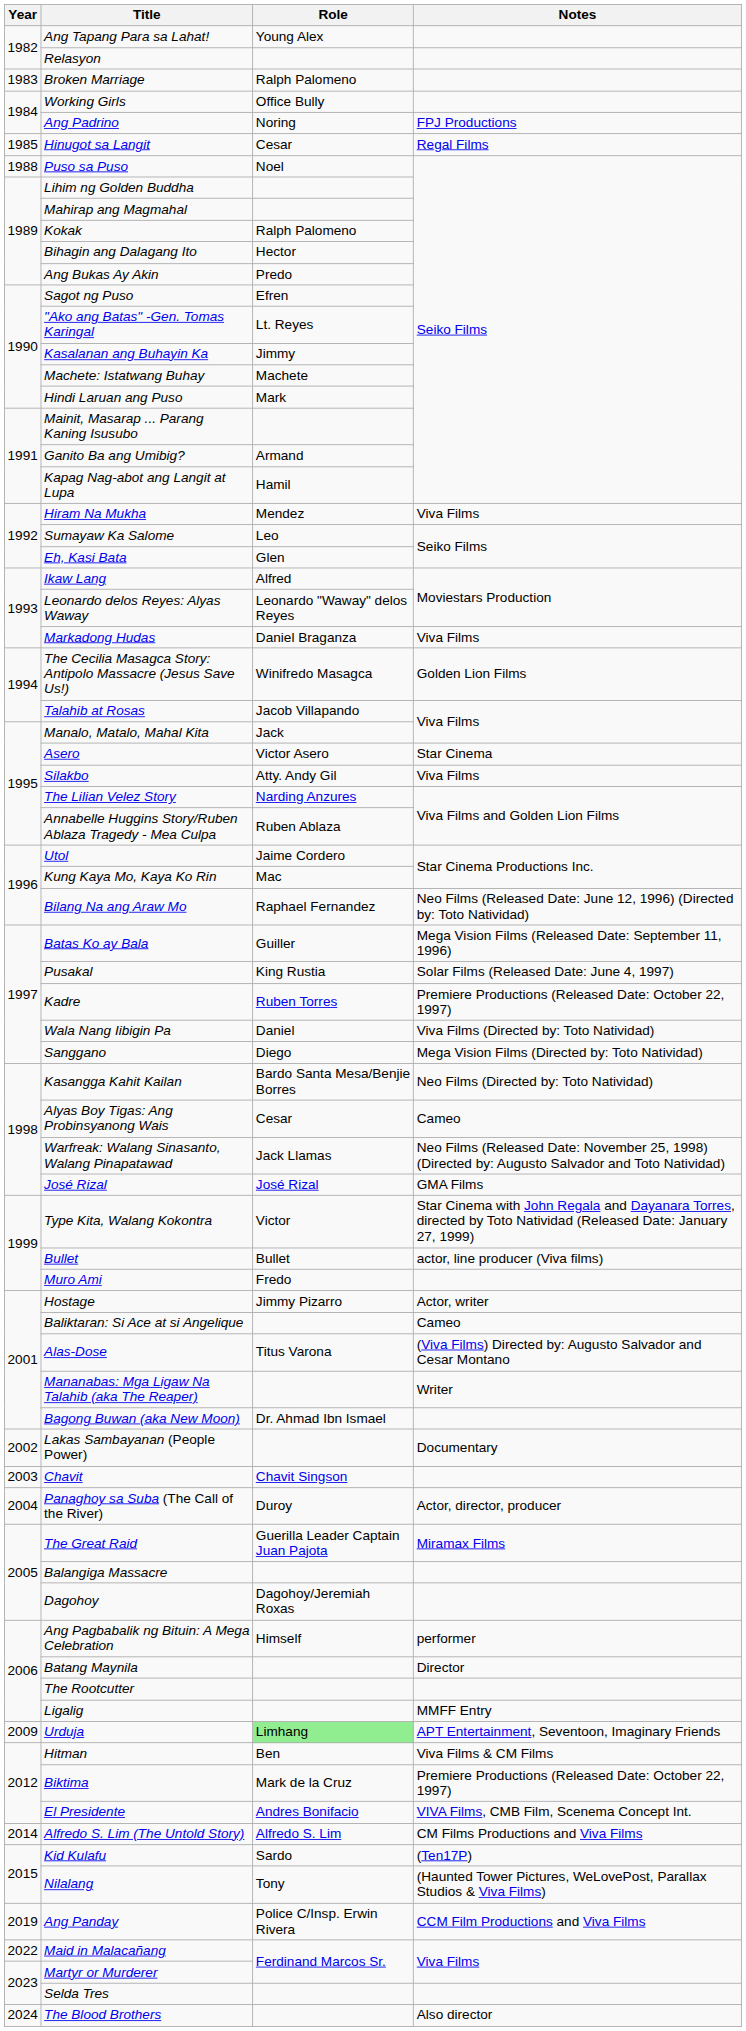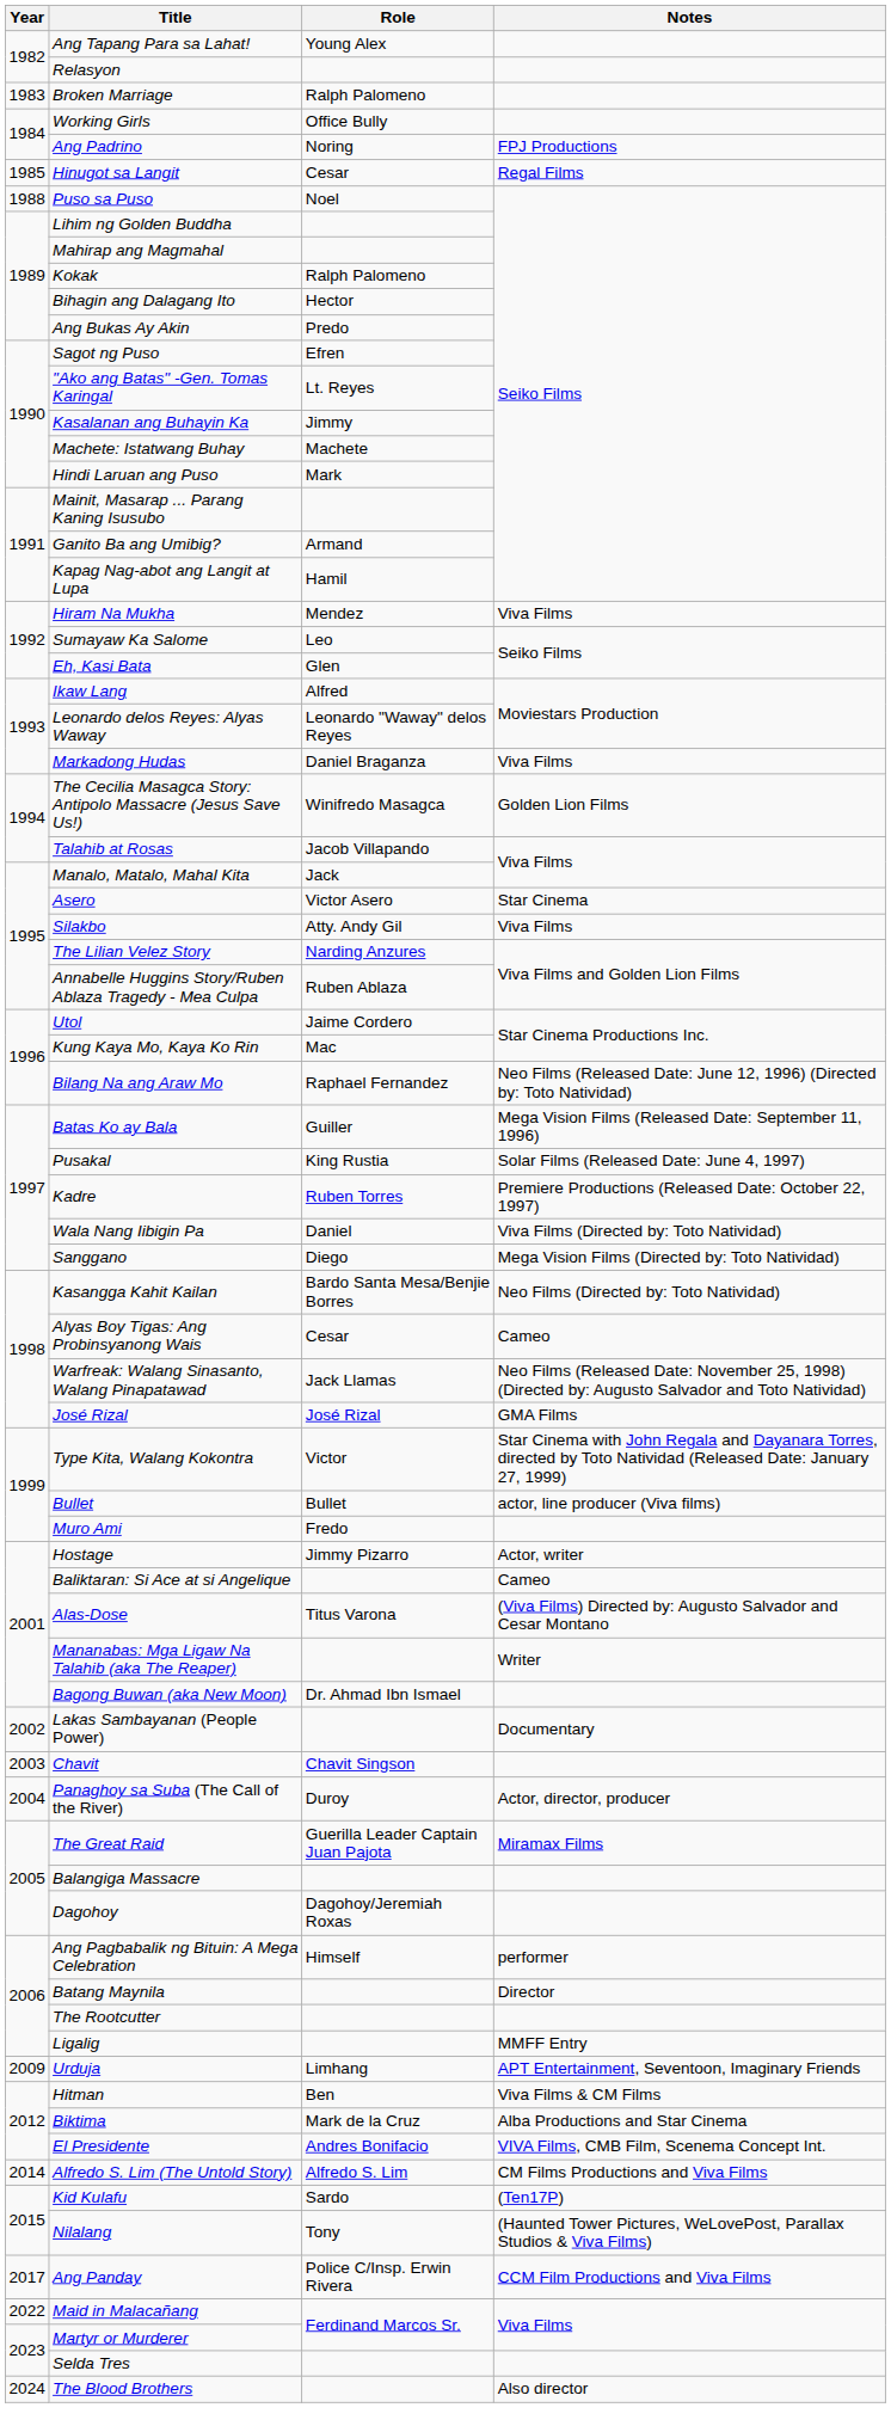Urduja | Role: lightgreen background -> no background
Biktima | Notes: Premiere Productions (Released Date: October 22, 1997) -> Alba Productions and Star Cinema
Ang Panday | Year: 2019 -> 2017
